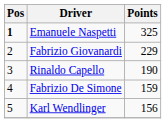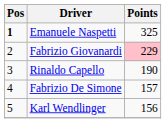Fabrizio Giovanardi | Points: no background -> pink background
Fabrizio De Simone | Points: 159 -> 157
